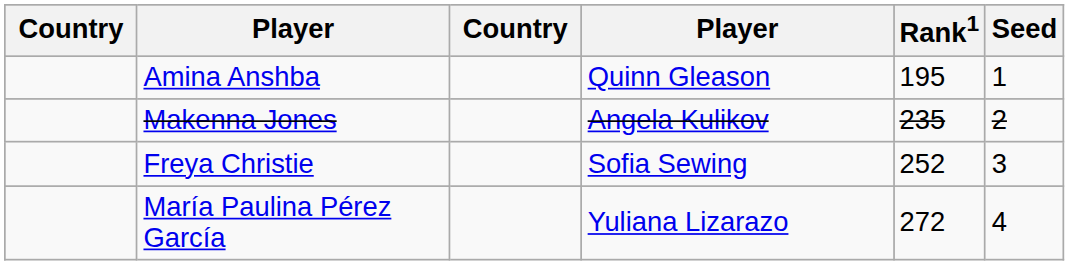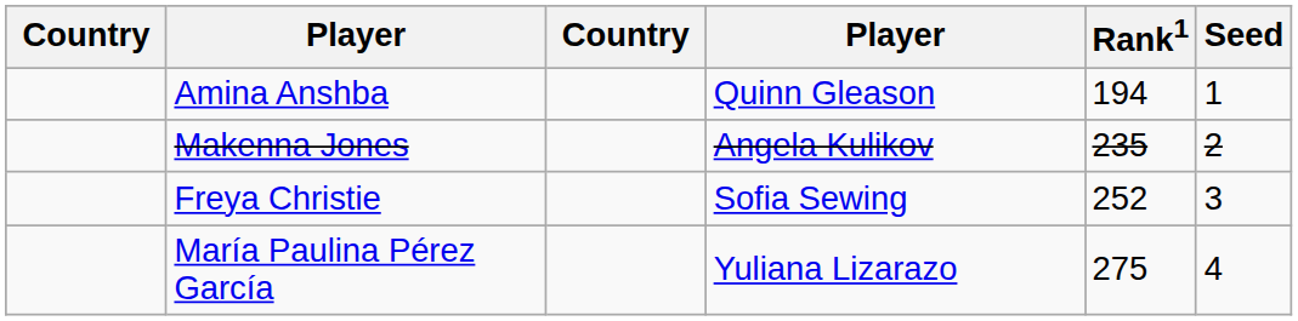Amina Anshba | Rank1: 195 -> 194
María Paulina Pérez García | Rank1: 272 -> 275
